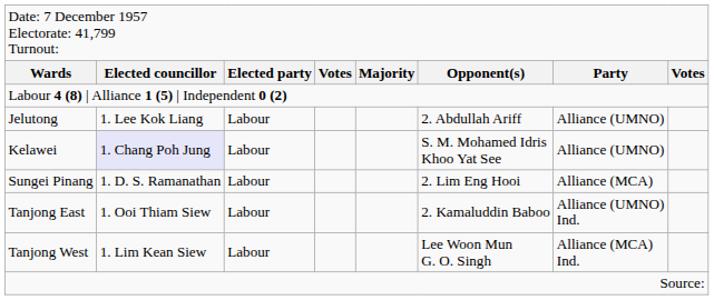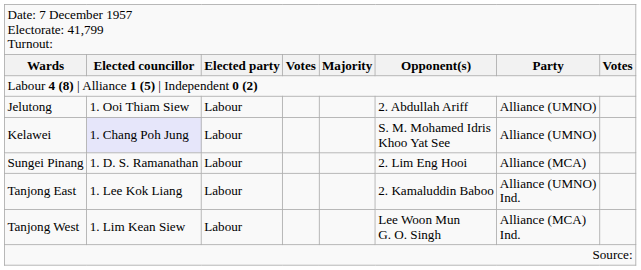Jelutong | column 2: 1. Lee Kok Liang -> 1. Ooi Thiam Siew
Tanjong East | column 2: 1. Ooi Thiam Siew -> 1. Lee Kok Liang
